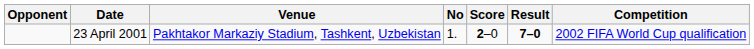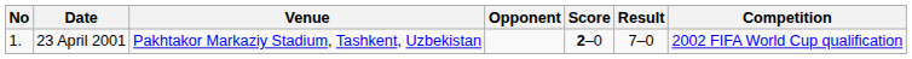columns swapped: No <-> Opponent
23 April 2001 | Result: bold -> normal
